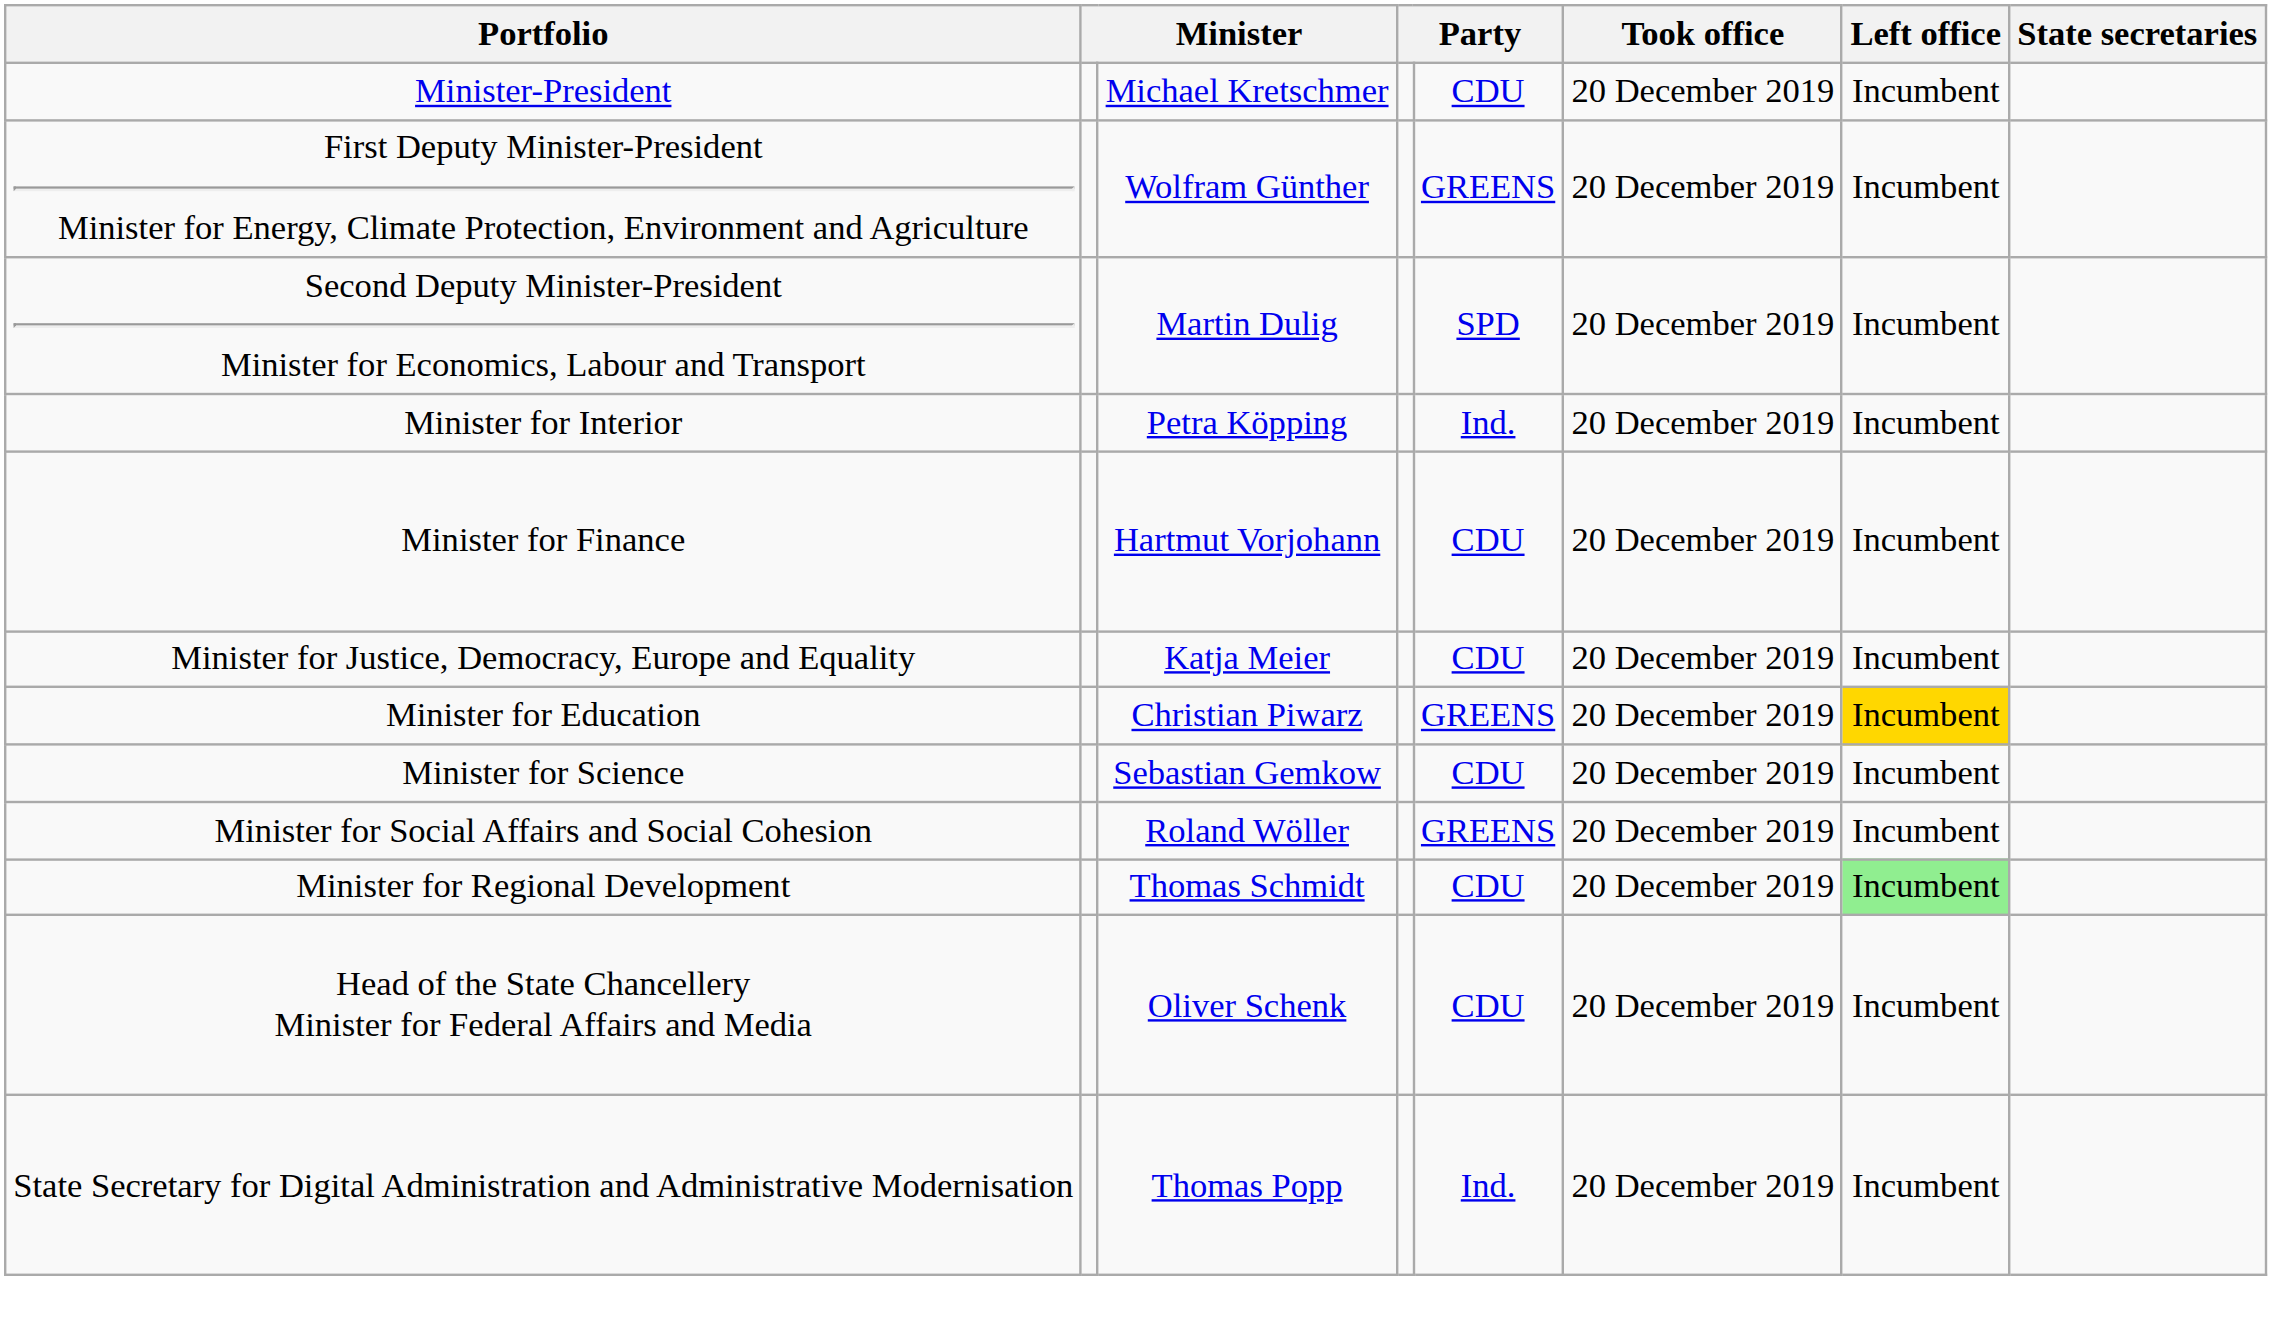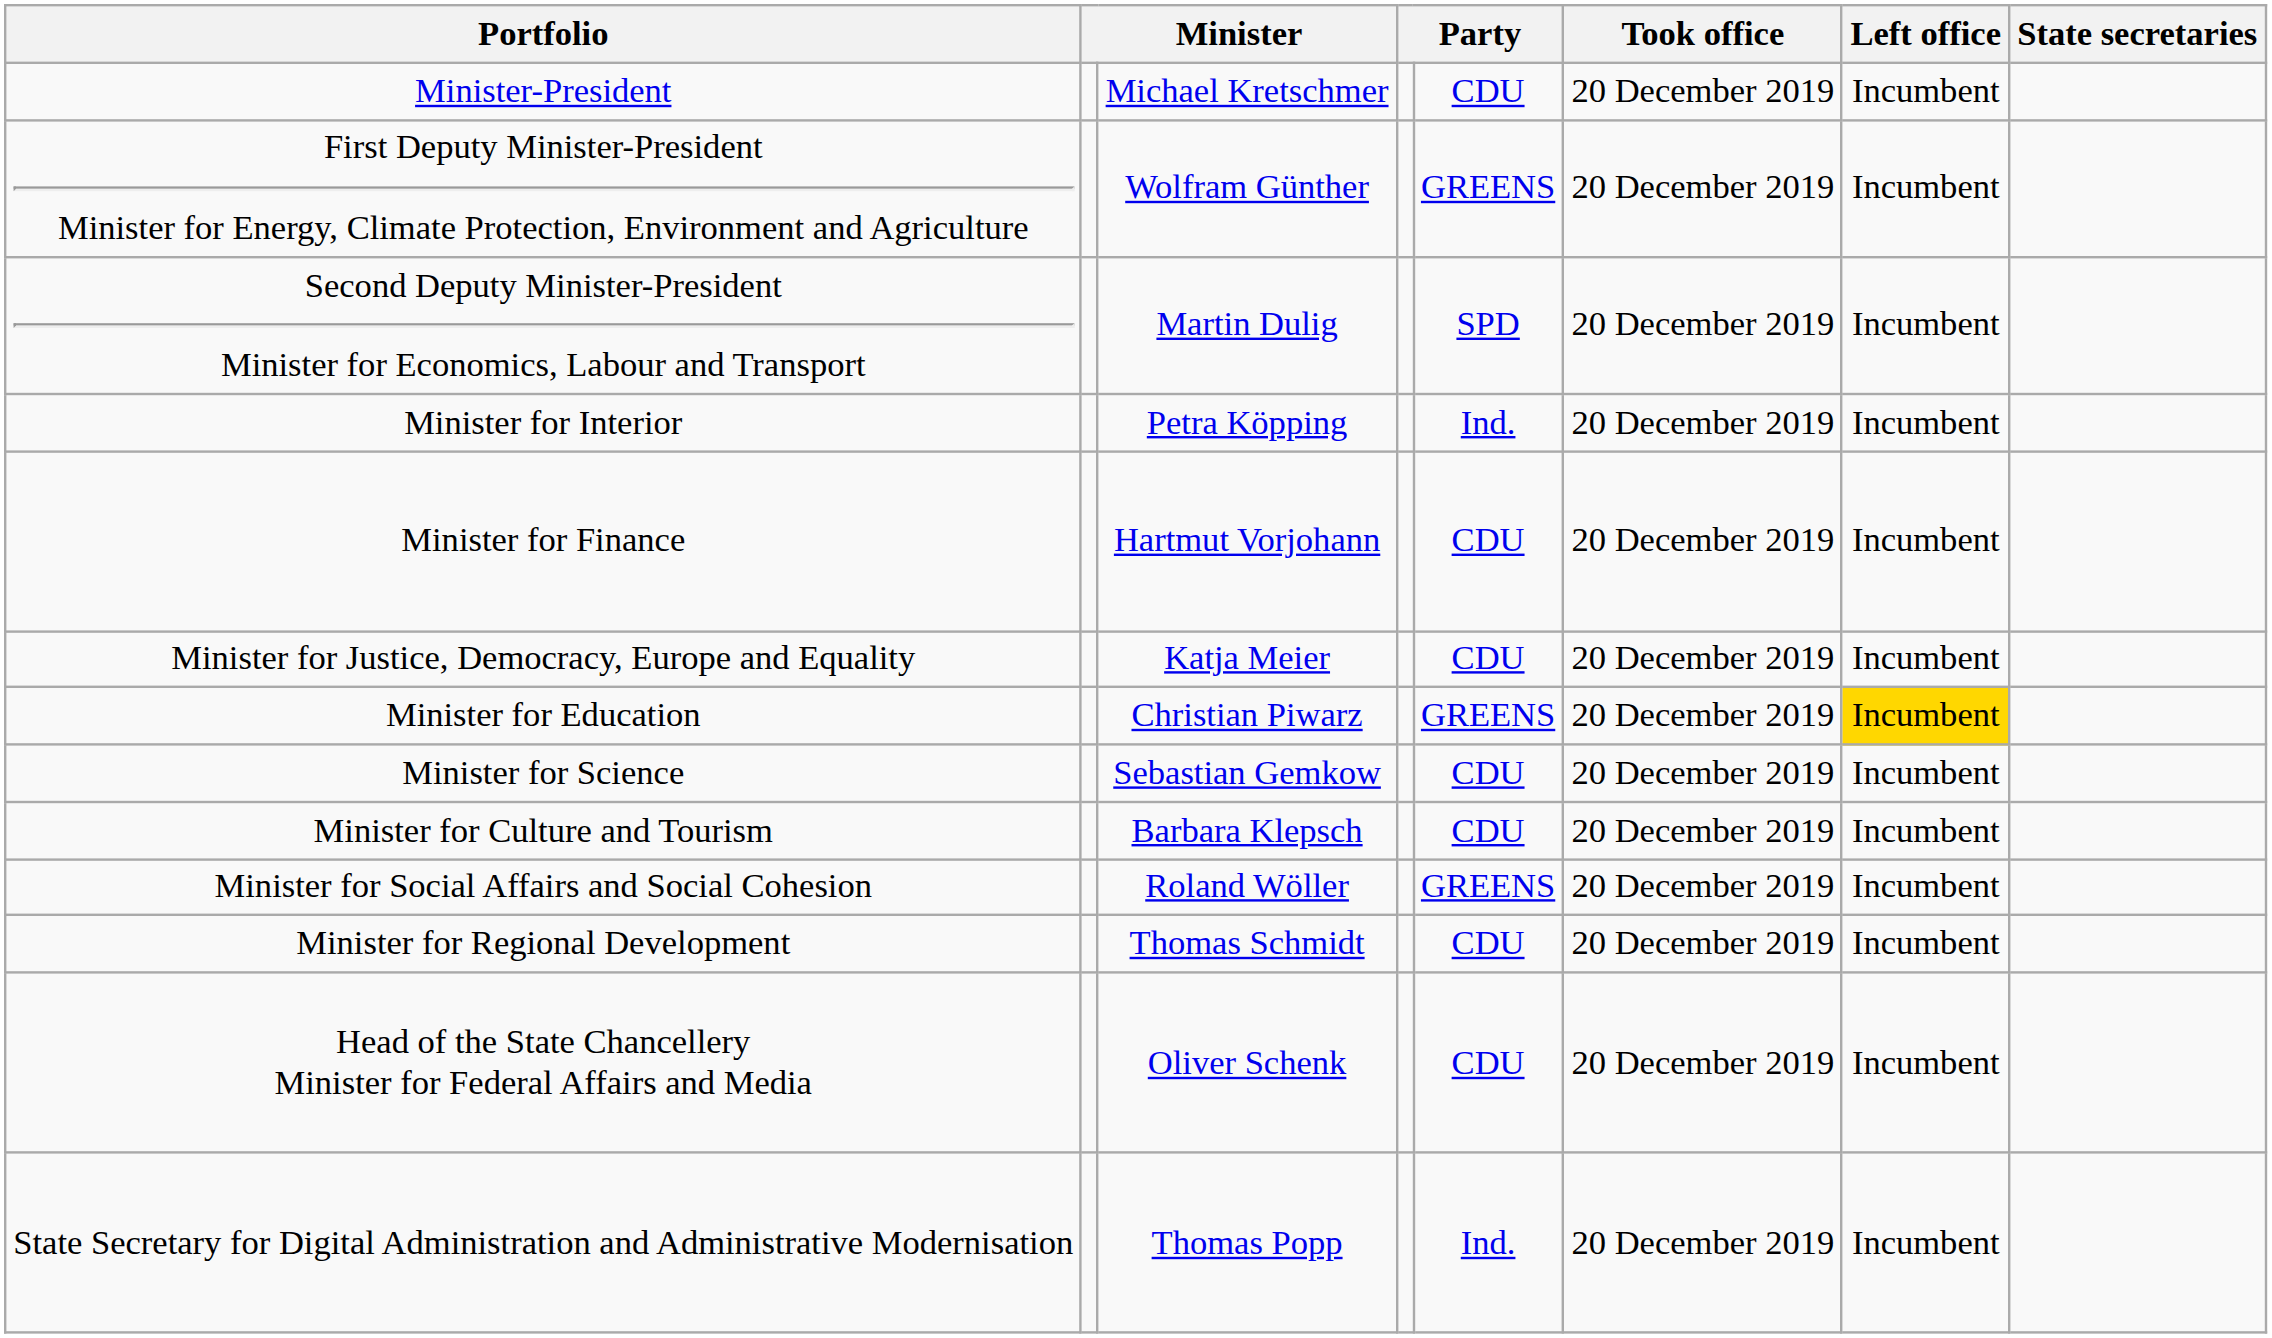+ row: Minister for Culture and Tourism | Barbara Klepsch | CDU | 20 December 2019 | Incumbent
Minister for Regional Development | Left office: lightgreen background -> no background
